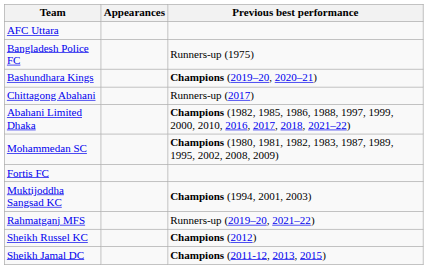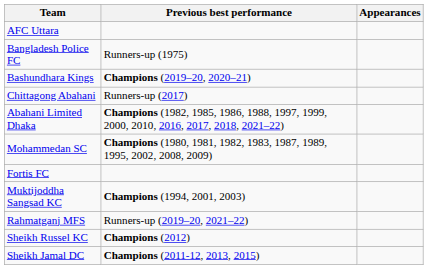columns swapped: Appearances <-> Previous best performance
